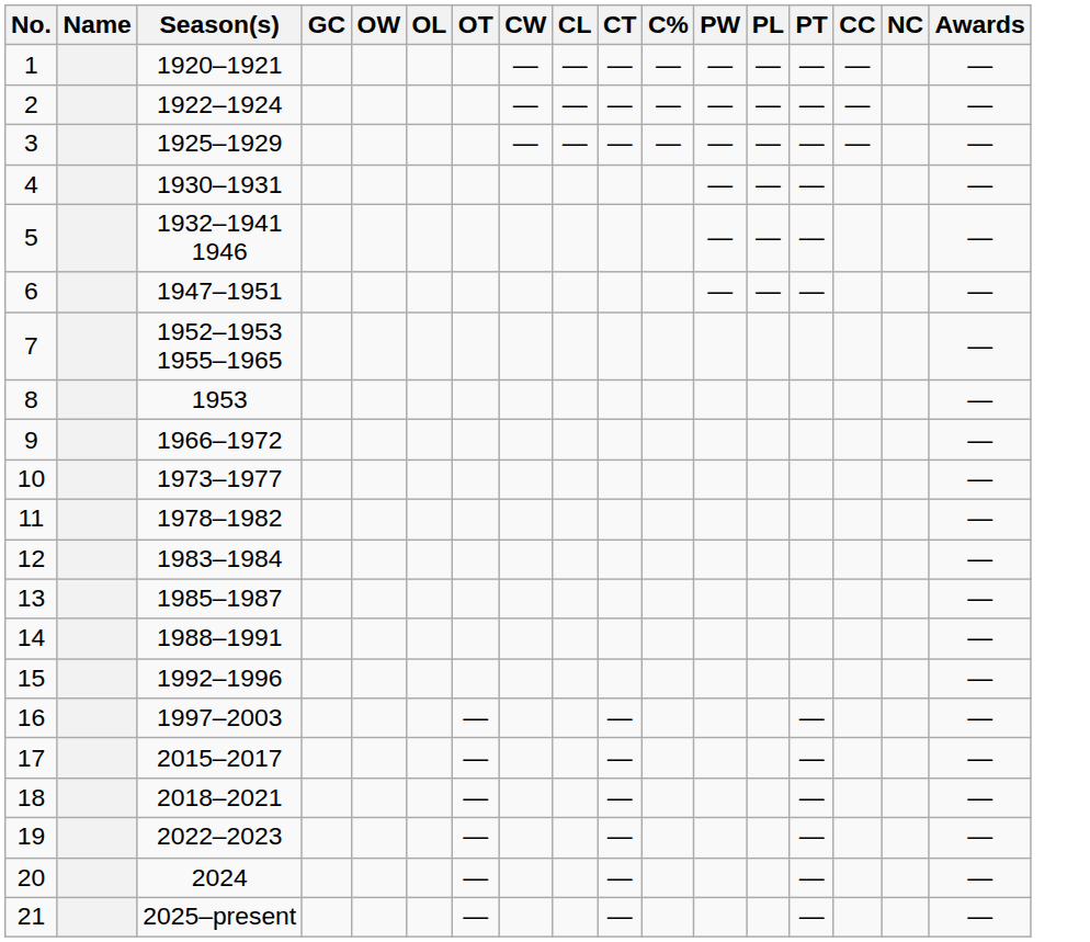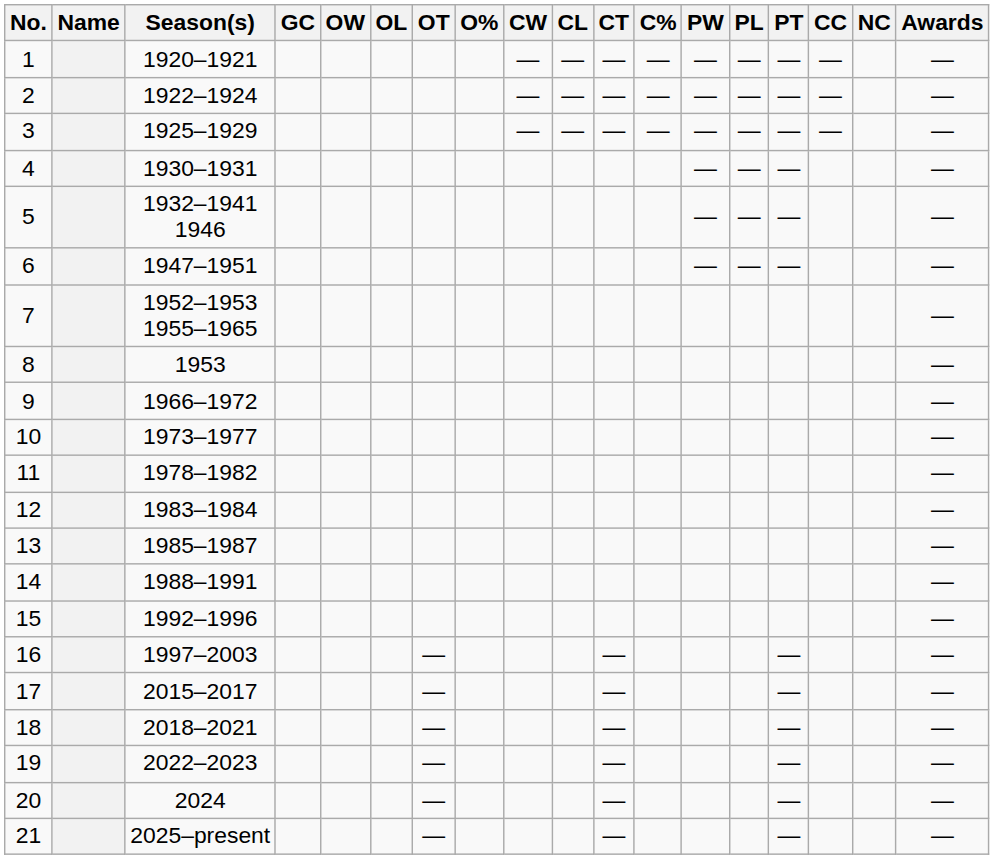+ column: O%
